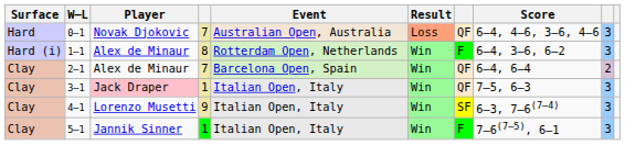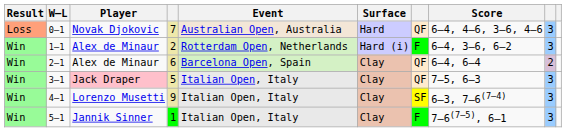columns swapped: Result <-> Surface
1–1 | column 4: 8 -> 2
2–1 | column 4: 7 -> 6
3–1 | column 4: 1 -> 5
